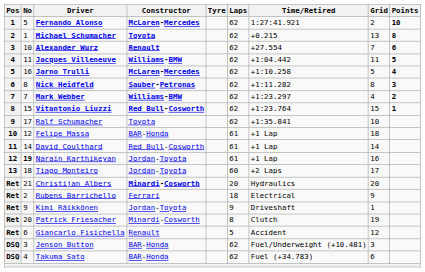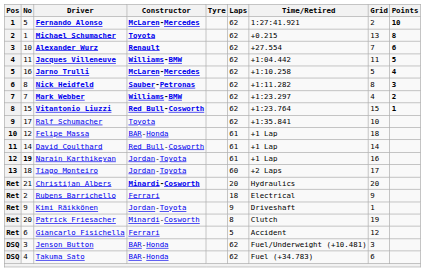Giancarlo Fisichella | Constructor: Renault -> Ferrari
